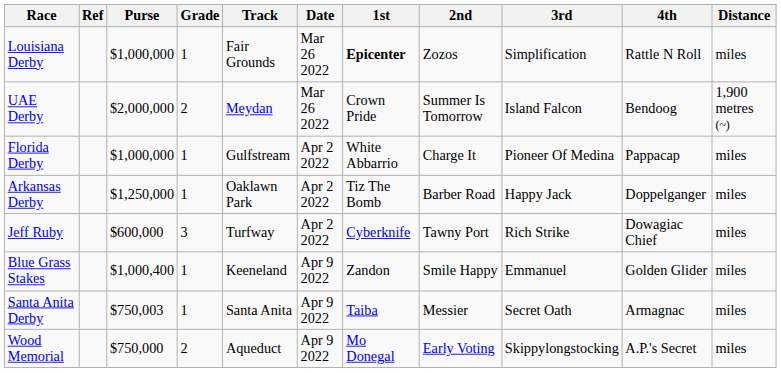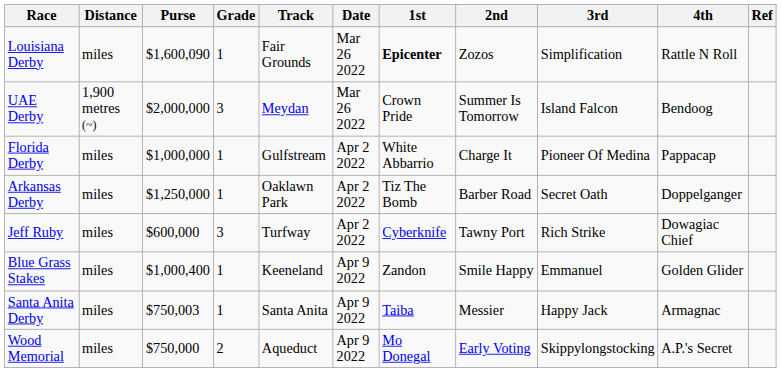columns swapped: Distance <-> Ref
Louisiana Derby | Purse: $1,000,000 -> $1,600,090
UAE Derby | Grade: 2 -> 3
Arkansas Derby | 3rd: Happy Jack -> Secret Oath
Santa Anita Derby | 3rd: Secret Oath -> Happy Jack
